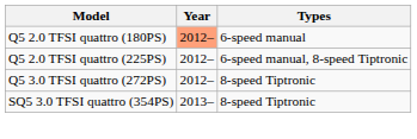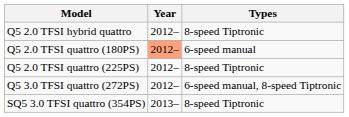+ row: Q5 2.0 TFSI hybrid quattro | 2012– | 8-speed Tiptronic
Q5 2.0 TFSI quattro (225PS) | Types: 6-speed manual, 8-speed Tiptronic -> 8-speed Tiptronic
Q5 3.0 TFSI quattro (272PS) | Types: 8-speed Tiptronic -> 6-speed manual, 8-speed Tiptronic
